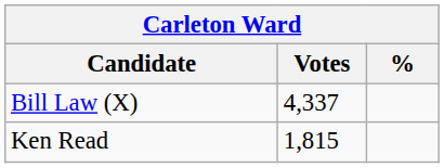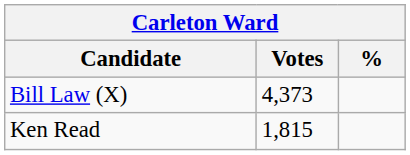Bill Law (X) | Votes: 4,337 -> 4,373
